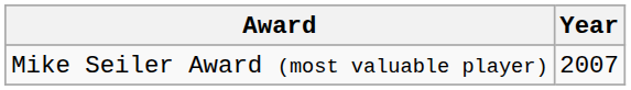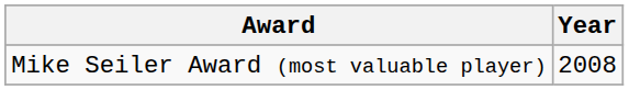Mike Seiler Award (most valuable player) | Year: 2007 -> 2008
